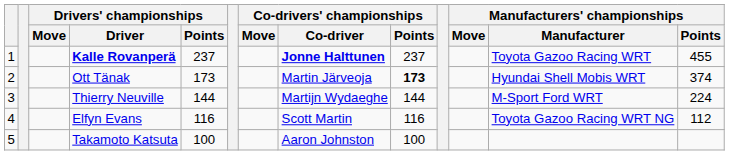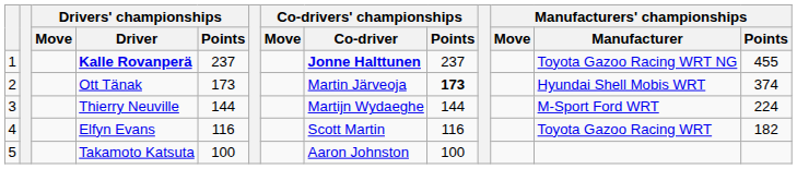Kalle Rovanperä | Manufacturers' championships / Manufacturer: Toyota Gazoo Racing WRT -> Toyota Gazoo Racing WRT NG
Elfyn Evans | Manufacturers' championships / Manufacturer: Toyota Gazoo Racing WRT NG -> Toyota Gazoo Racing WRT
Elfyn Evans | Manufacturers' championships / Points: 112 -> 182
